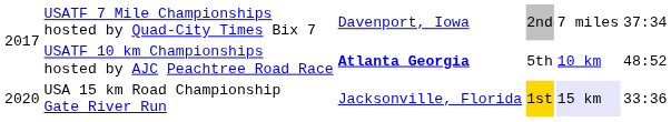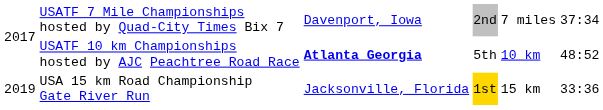USA 15 km Road Championship Gate River Run | column 1: 2020 -> 2019
USA 15 km Road Championship Gate River Run | column 5: lavender background -> no background
